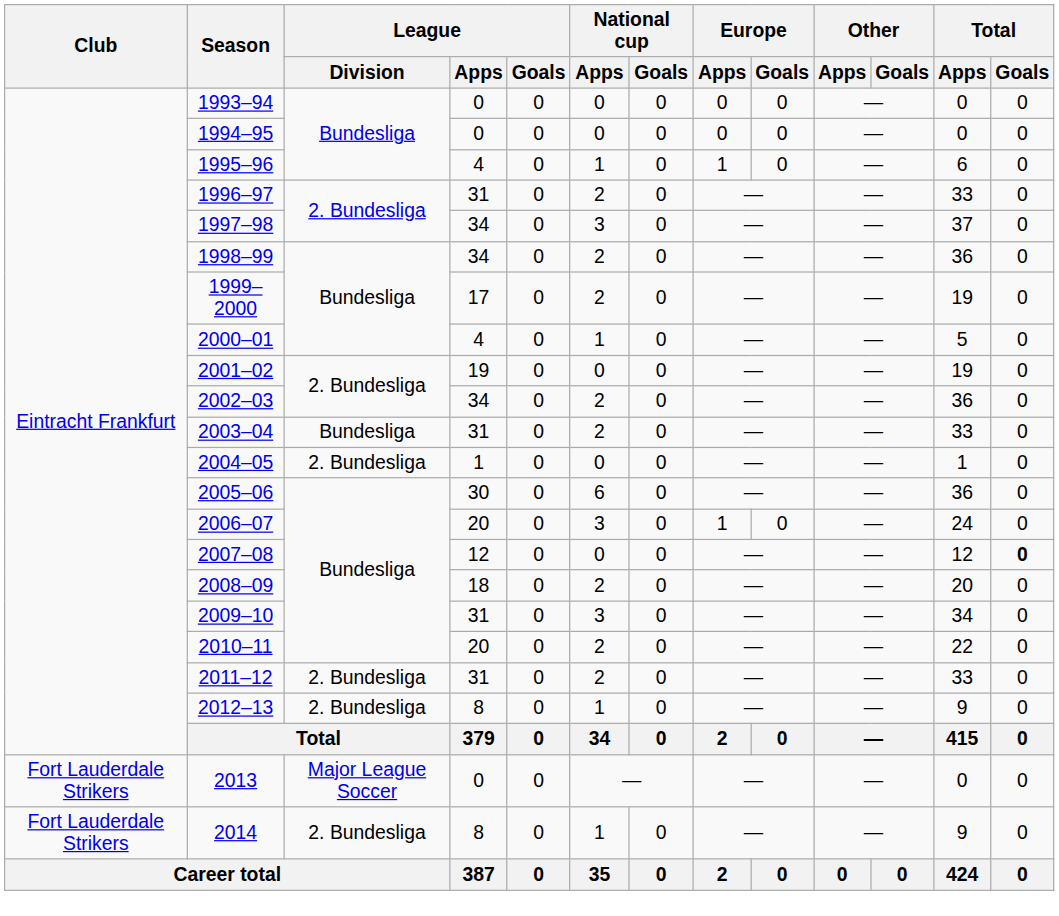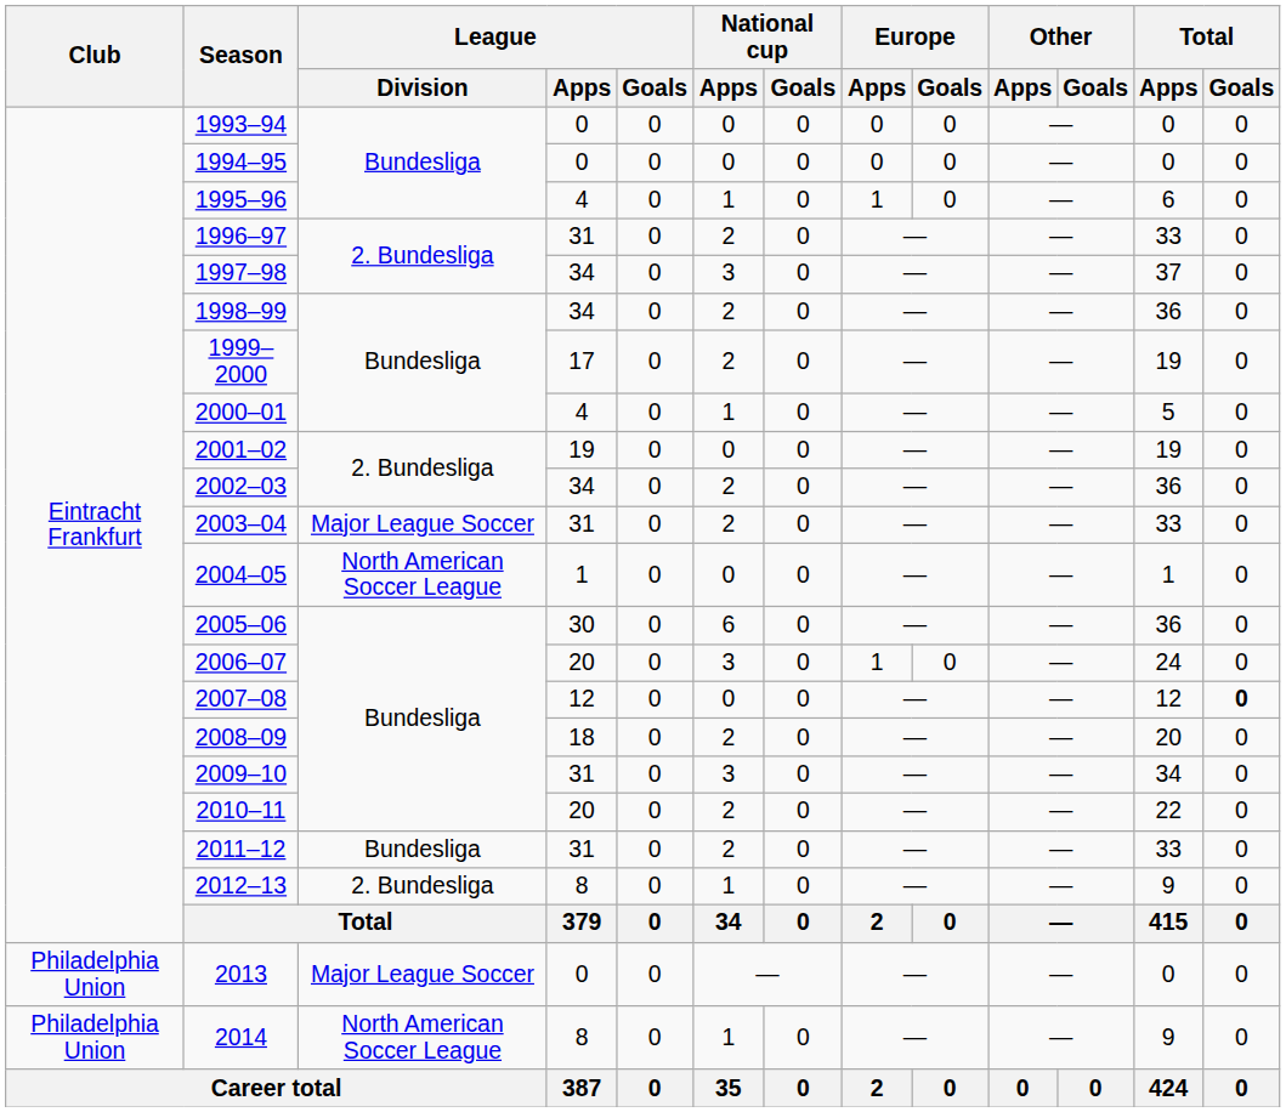2003–04 | League / Division: Bundesliga -> Major League Soccer
2004–05 | League / Division: 2. Bundesliga -> North American Soccer League
2011–12 | League / Division: 2. Bundesliga -> Bundesliga
2013 | Club: Fort Lauderdale Strikers -> Philadelphia Union
2014 | Club: Fort Lauderdale Strikers -> Philadelphia Union
2014 | League / Division: 2. Bundesliga -> North American Soccer League
